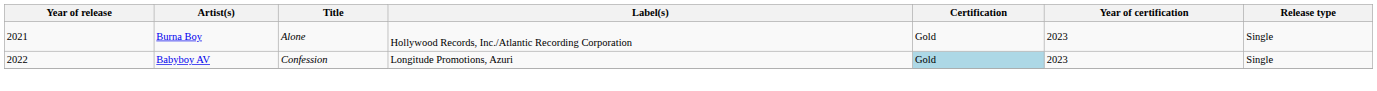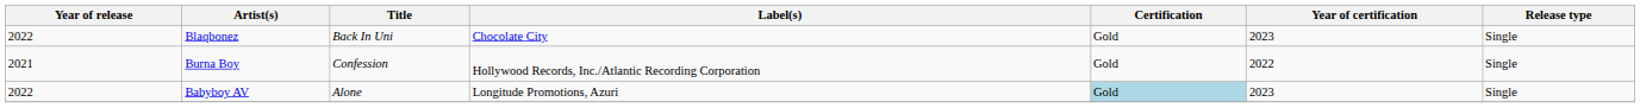+ row: 2022 | Blaqbonez | Back In Uni | Chocolate City | Gold | 2023 | Single
Burna Boy | Title: Alone -> Confession
Burna Boy | Year of certification: 2023 -> 2022
Babyboy AV | Title: Confession -> Alone
